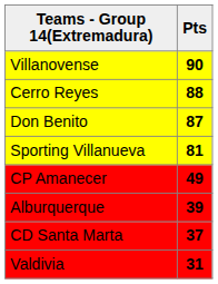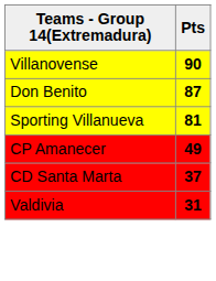- row: Cerro Reyes | 88
- row: Alburquerque | 39
